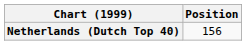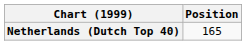Netherlands (Dutch Top 40) | Position: 156 -> 165
